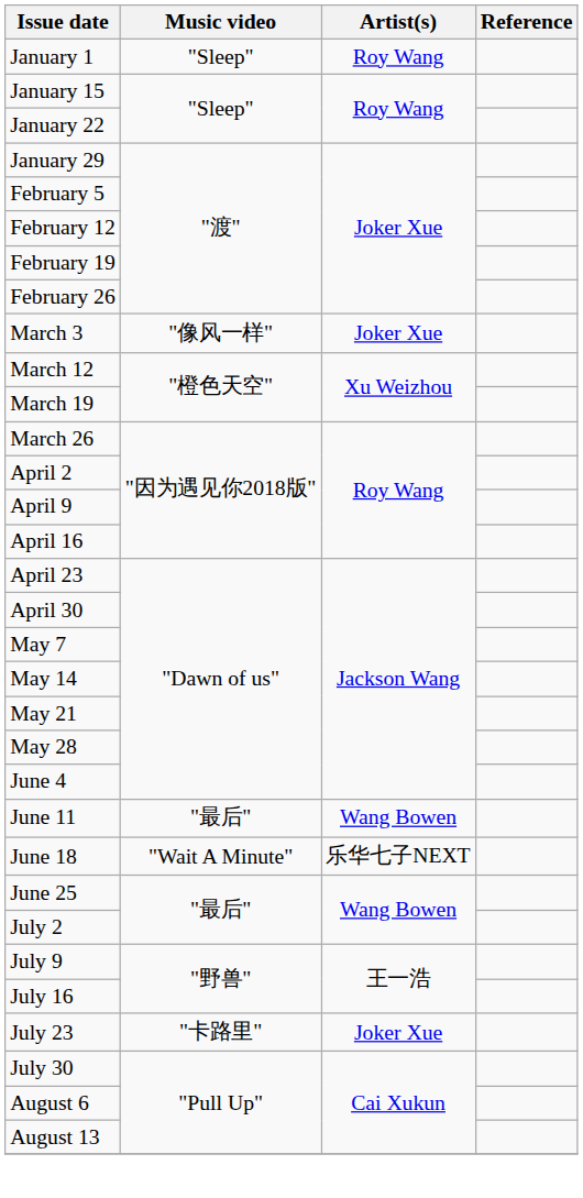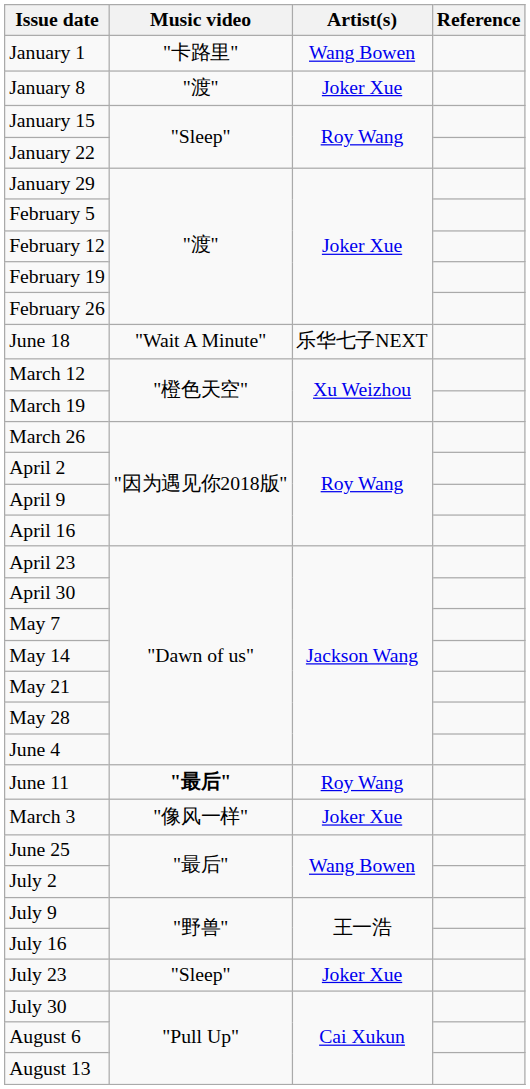January 1 | Music video: "Sleep" -> "卡路里"
January 1 | Artist(s): Roy Wang -> Wang Bowen
+ row: January 8 | "渡" | Joker Xue
rows swapped: March 3 <-> June 18
June 11 | Music video: normal -> bold
June 11 | Artist(s): Wang Bowen -> Roy Wang
July 23 | Music video: "卡路里" -> "Sleep"
